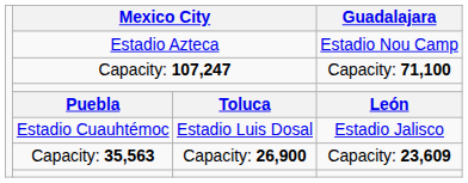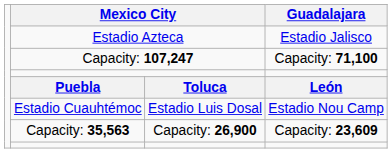Estadio Azteca | Guadalajara: Estadio Nou Camp -> Estadio Jalisco
Estadio Cuauhtémoc | Guadalajara: Estadio Jalisco -> Estadio Nou Camp
